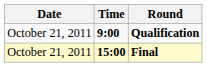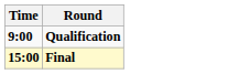- column: Date | October 21, 2011 | October 21, 2011
